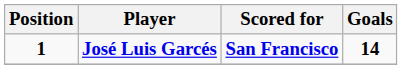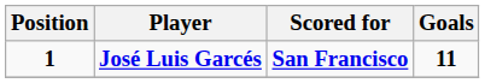José Luis Garcés | Goals: 14 -> 11
